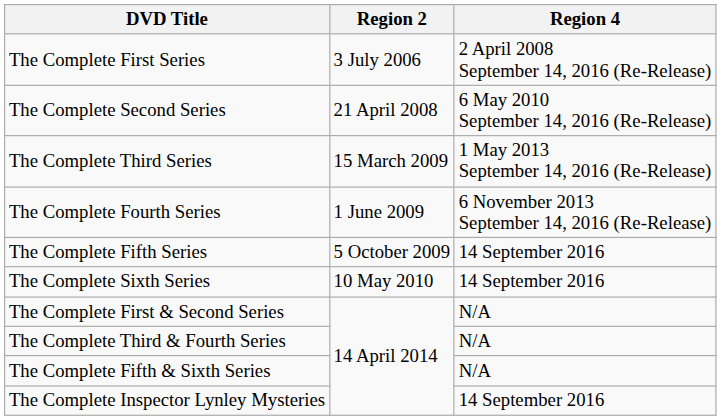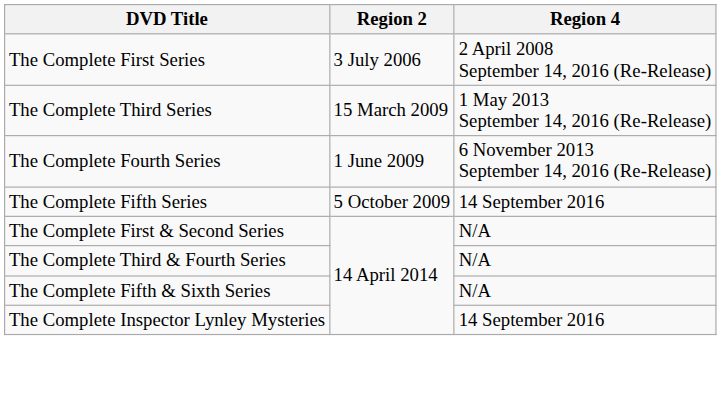- row: The Complete Second Series | 21 April 2008 | 6 May 2010 September 14, 2016 (Re-Release)
- row: The Complete Sixth Series | 10 May 2010 | 14 September 2016
